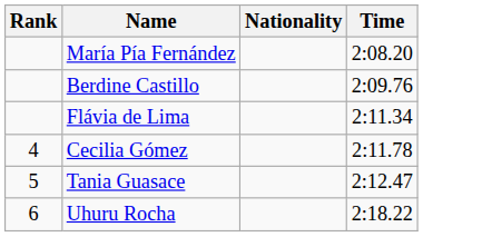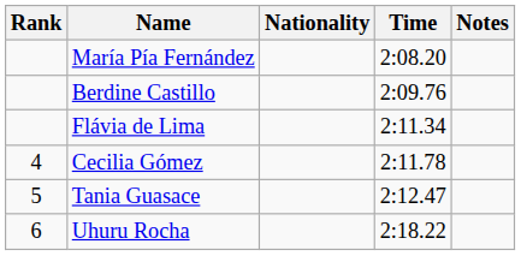+ column: Notes
